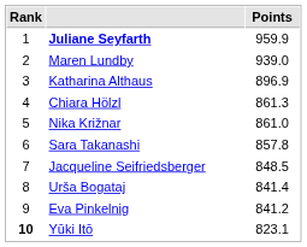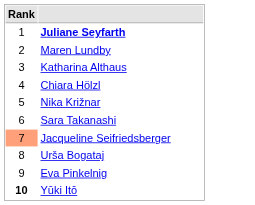- column: Points | 959.9 | 939.0 | 896.9 | 861.3 | 861.0 | 857.8 | 848.5 | 841.4 | 841.2 | 823.1
Jacqueline Seifriedsberger | Rank: no background -> lightsalmon background
